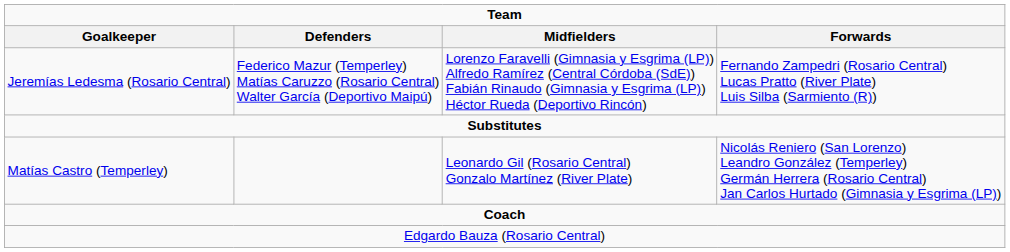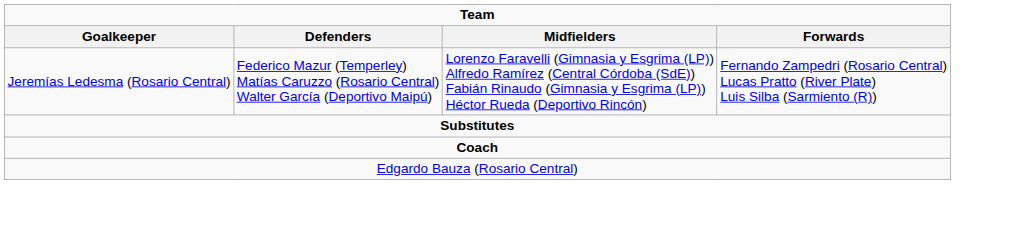- row: Matías Castro (Temperley) | Leonardo Gil (Rosario Central) Gonzalo Martínez (River Plate) | Nicolás Reniero (San Lorenzo) Leandro González (Temperley) Germán Herrera (Rosario Central) Jan Carlos Hurtado (Gimnasia y Esgrima (LP))
